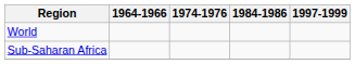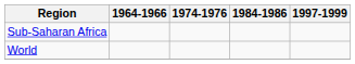rows swapped: World <-> Sub-Saharan Africa
